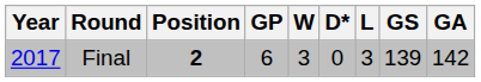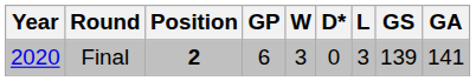Final | Year: 2017 -> 2020
Final | GA: 142 -> 141
